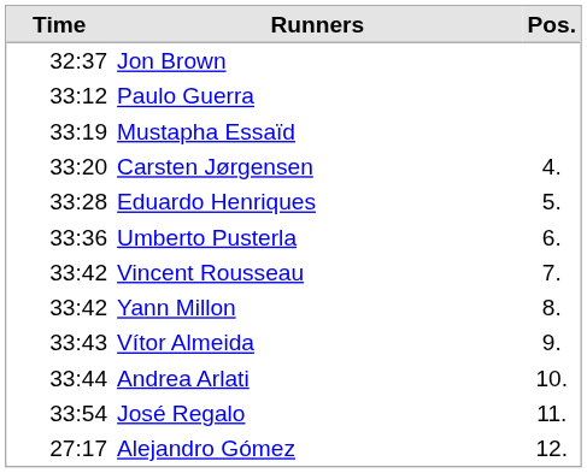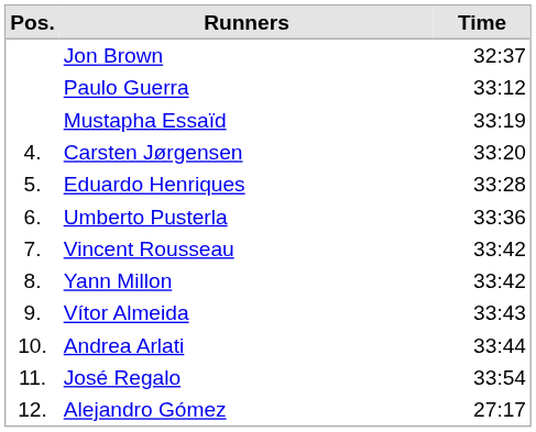columns swapped: Pos. <-> Time
